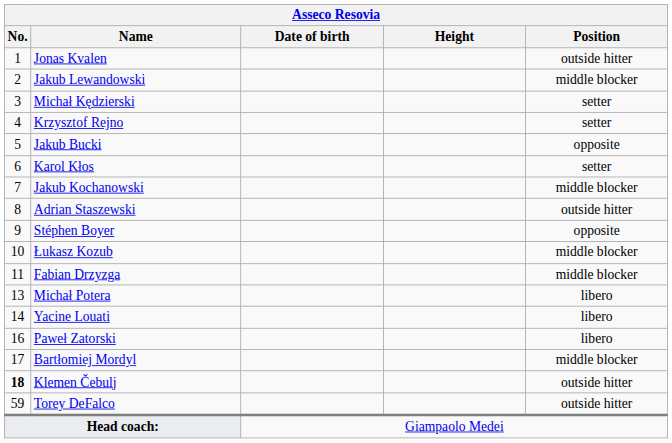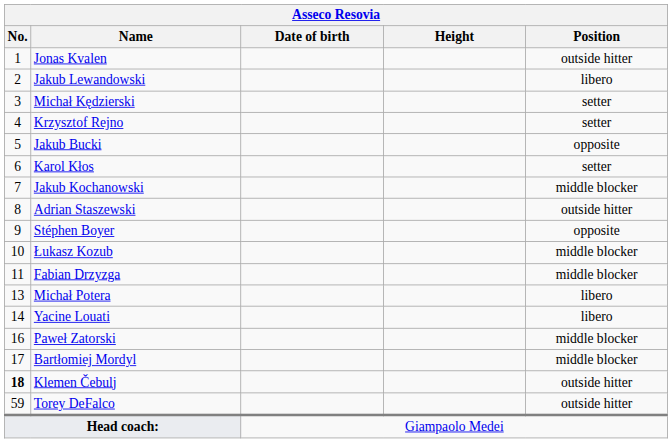Jakub Lewandowski | Position: middle blocker -> libero
Paweł Zatorski | Position: libero -> middle blocker
